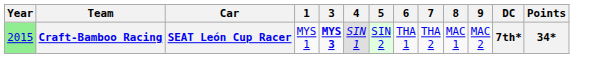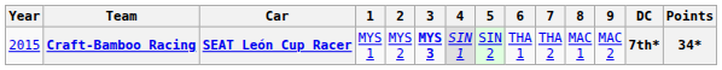+ column: 2 | MYS 2
Craft-Bamboo Racing | Year: lightgreen background -> no background
